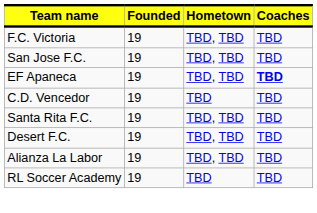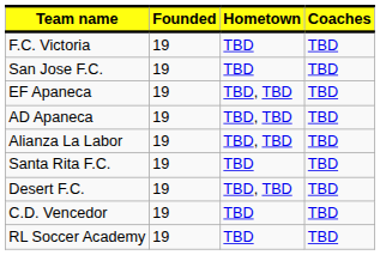F.C. Victoria | Hometown: TBD, TBD -> TBD
San Jose F.C. | Hometown: TBD, TBD -> TBD
EF Apaneca | Coaches: bold -> normal
+ row: AD Apaneca | 19 | TBD, TBD | TBD
rows swapped: Alianza La Labor <-> C.D. Vencedor
Santa Rita F.C. | Hometown: TBD, TBD -> TBD
